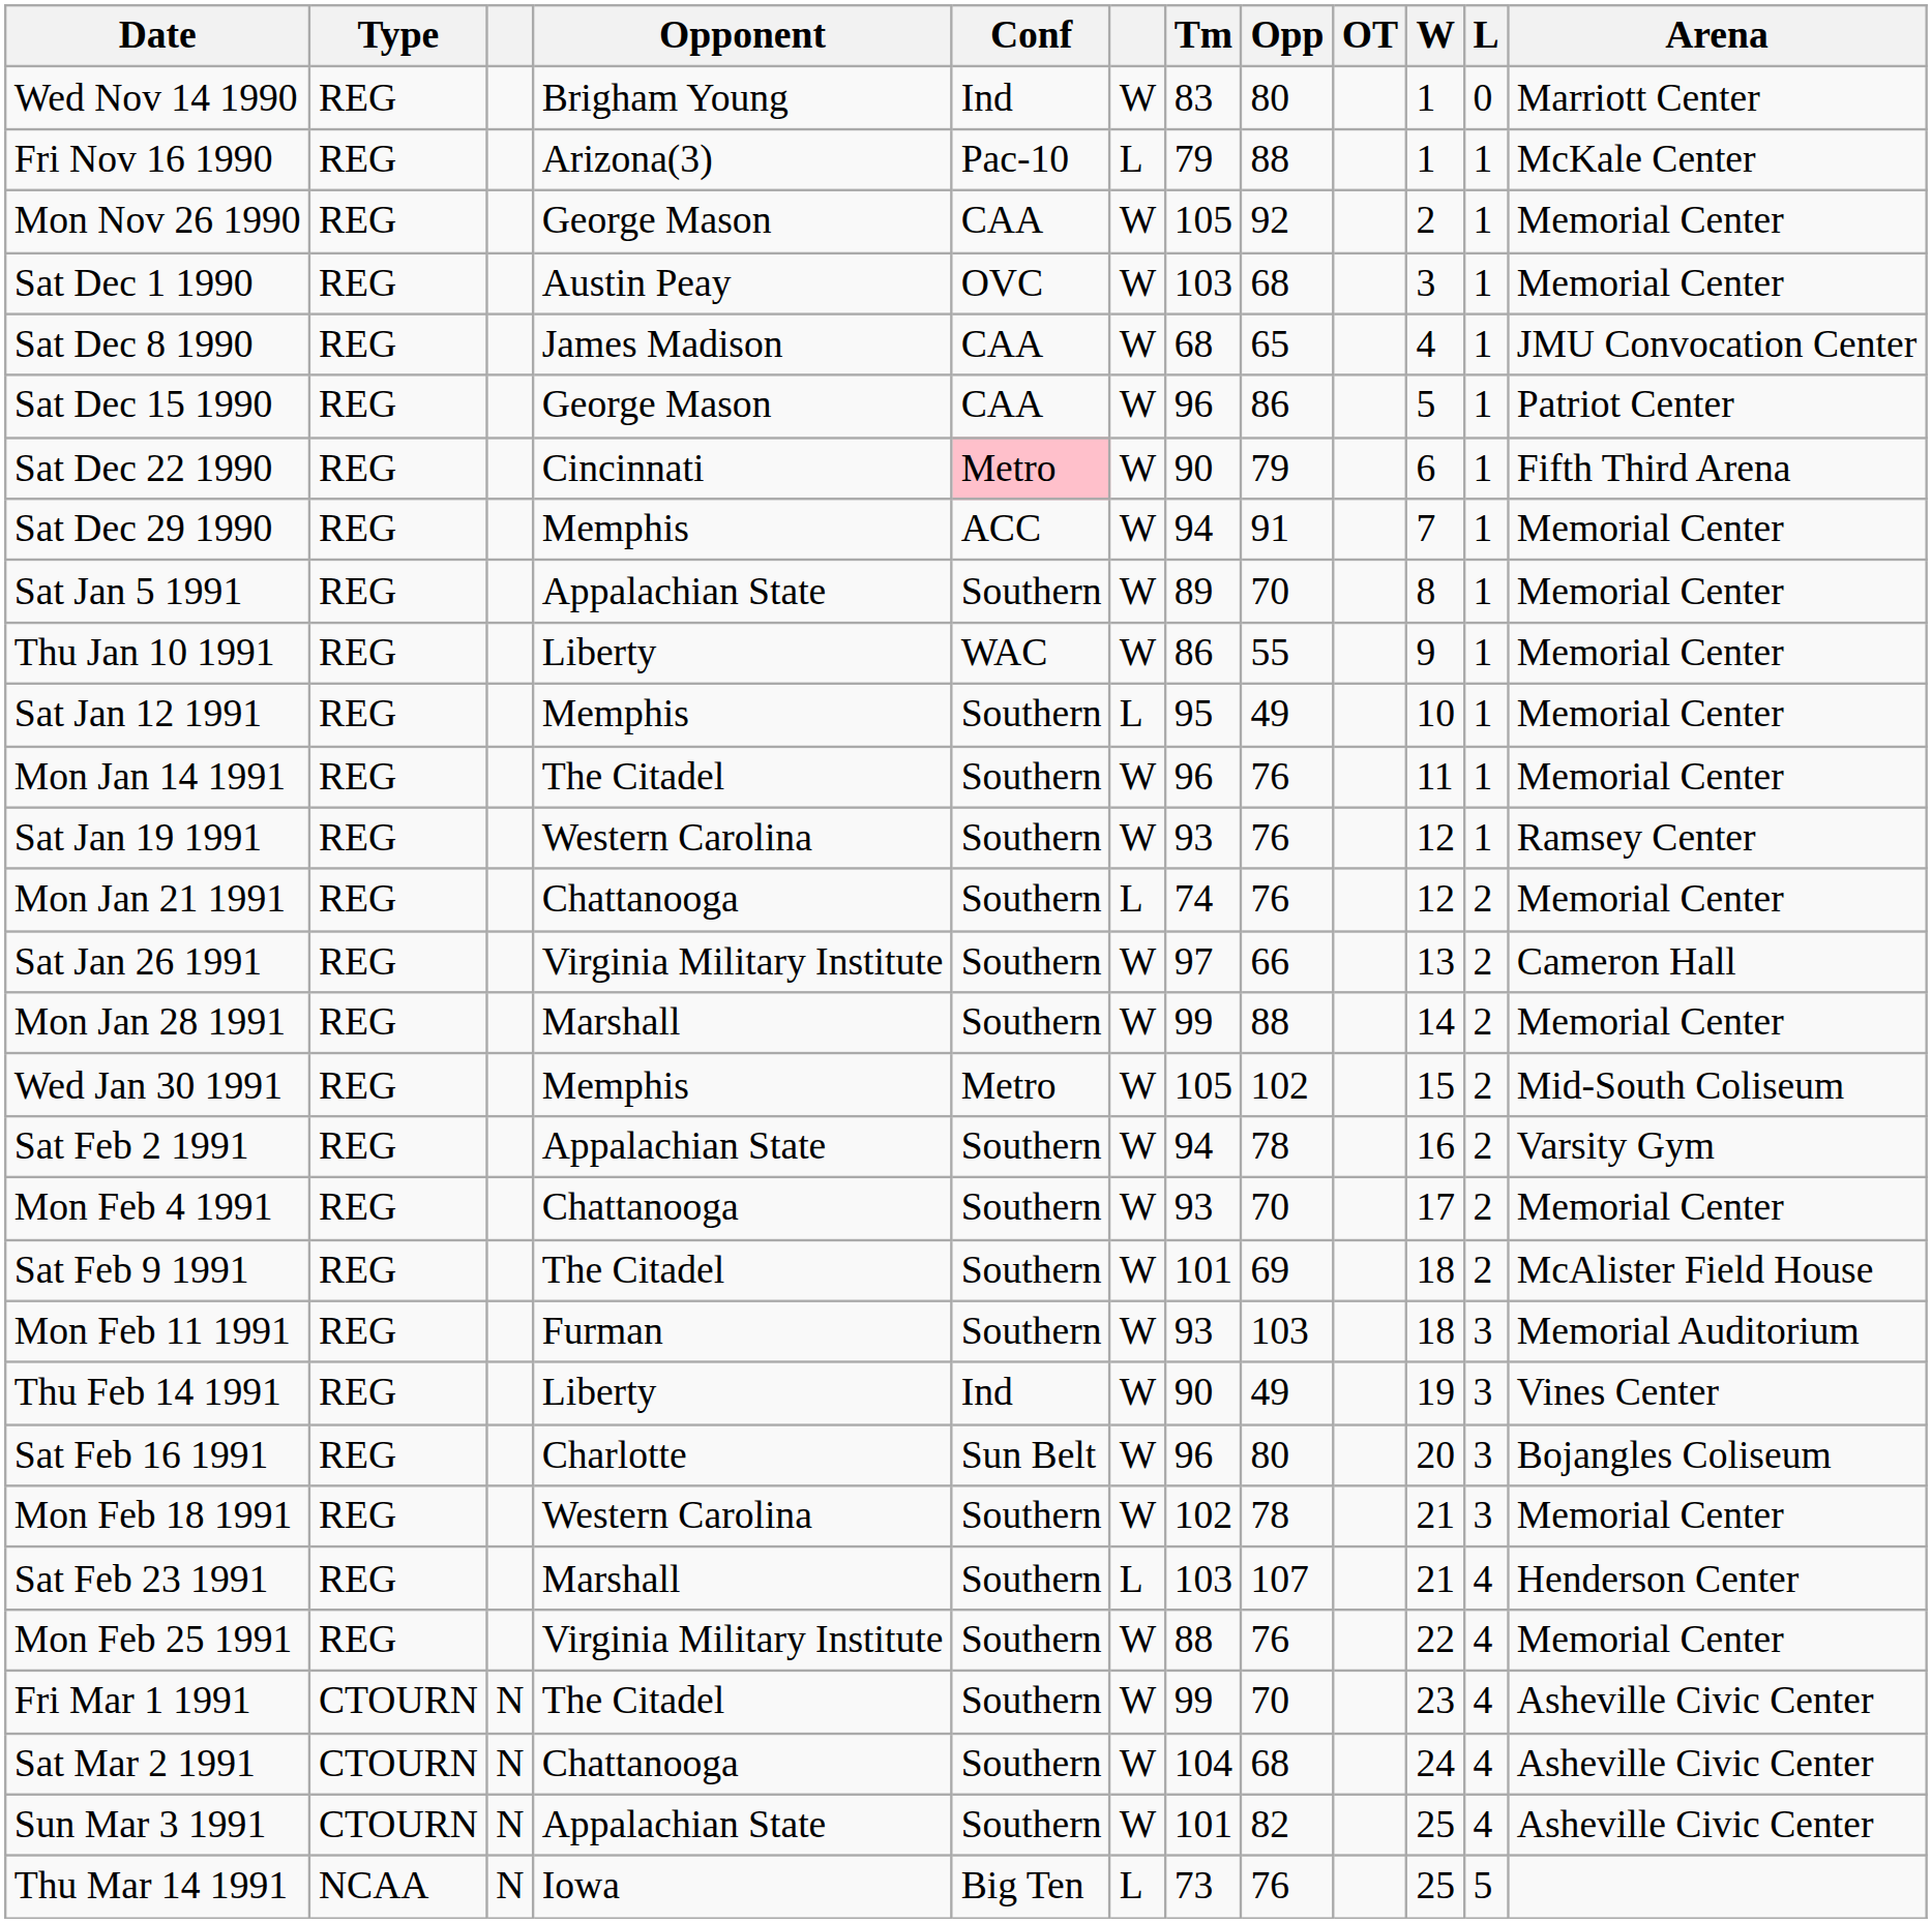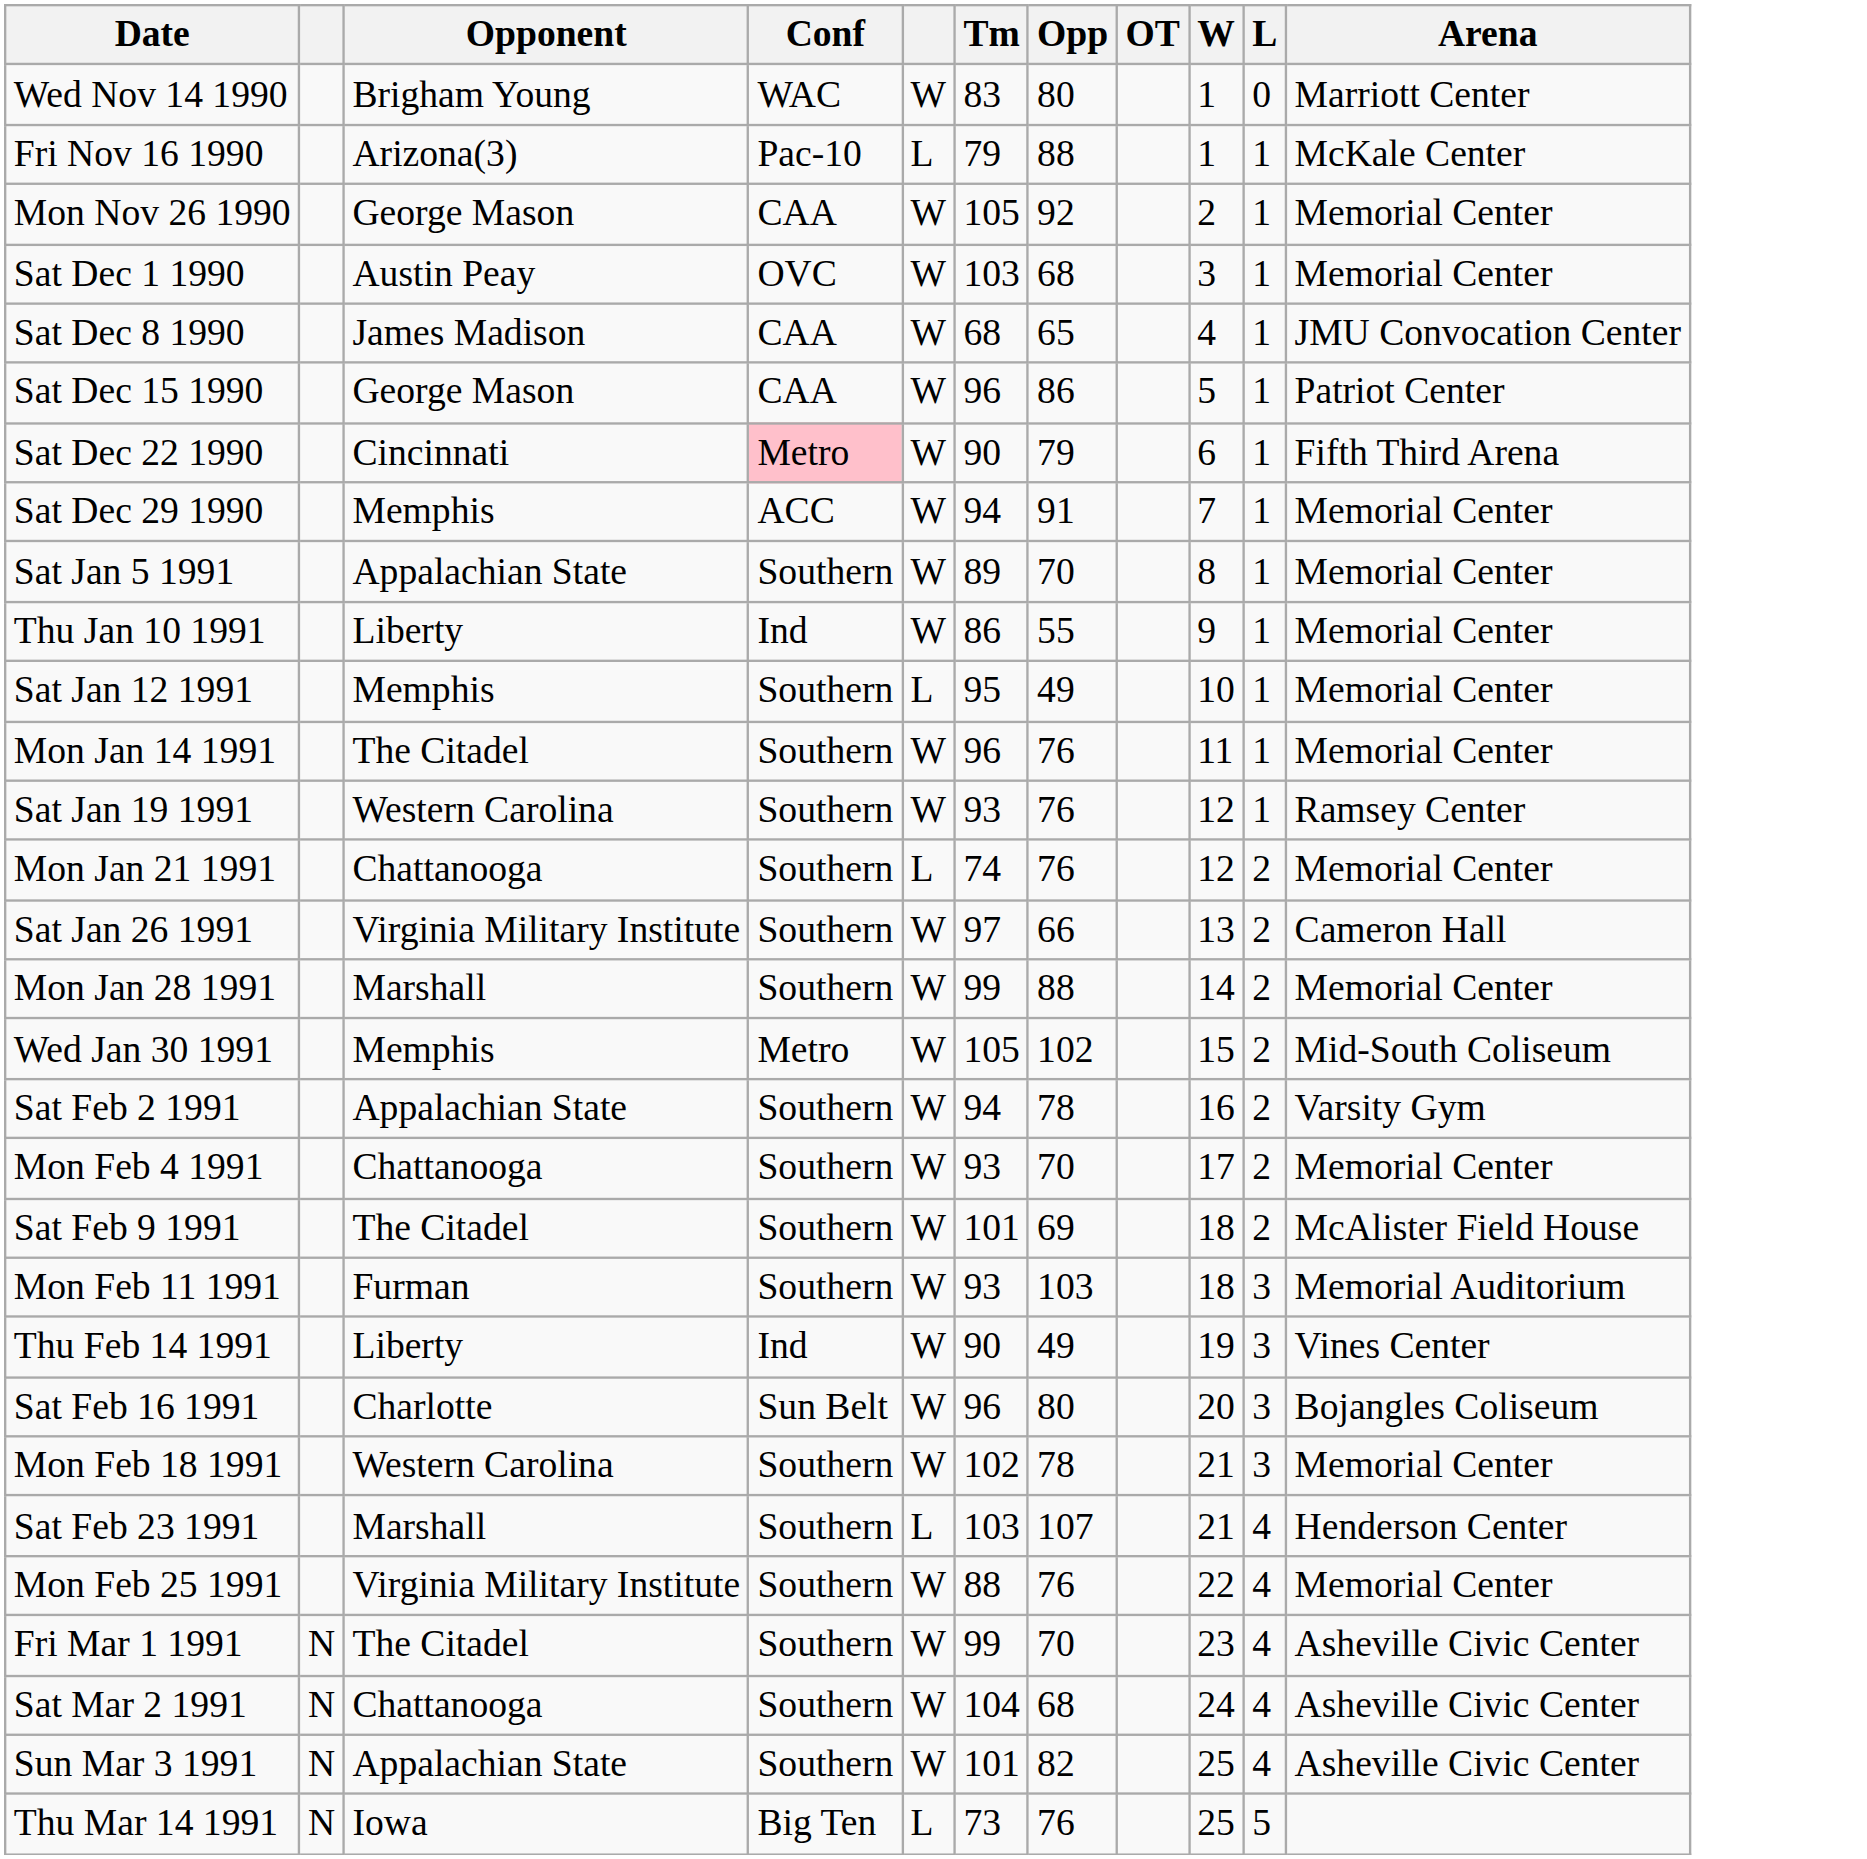- column: Type | REG | REG | REG | REG | REG | REG | REG | REG | REG | REG | REG | REG | REG | REG | REG | REG | REG | REG | REG | REG | REG | REG | REG | REG | REG | REG | CTOURN | CTOURN | CTOURN | NCAA
Wed Nov 14 1990 | Conf: Ind -> WAC
Thu Jan 10 1991 | Conf: WAC -> Ind
